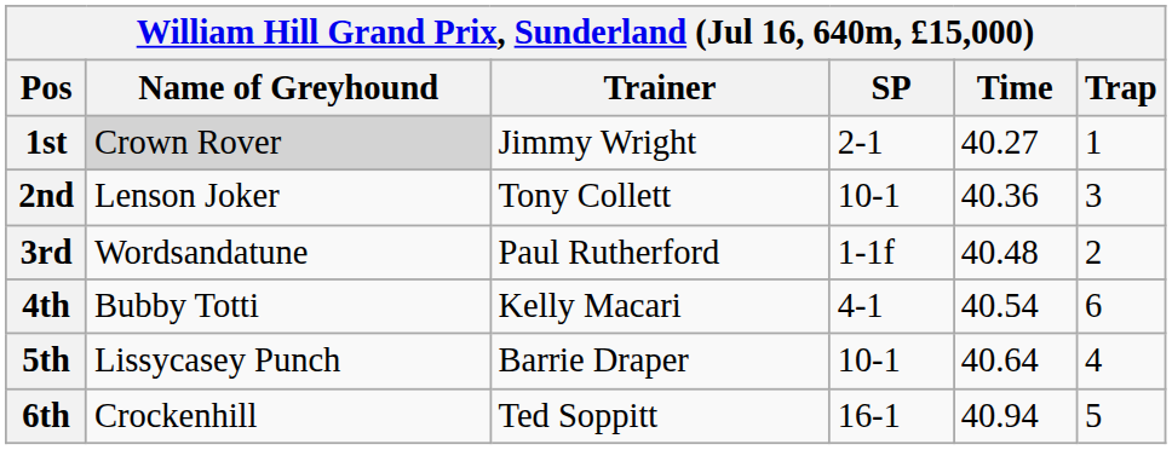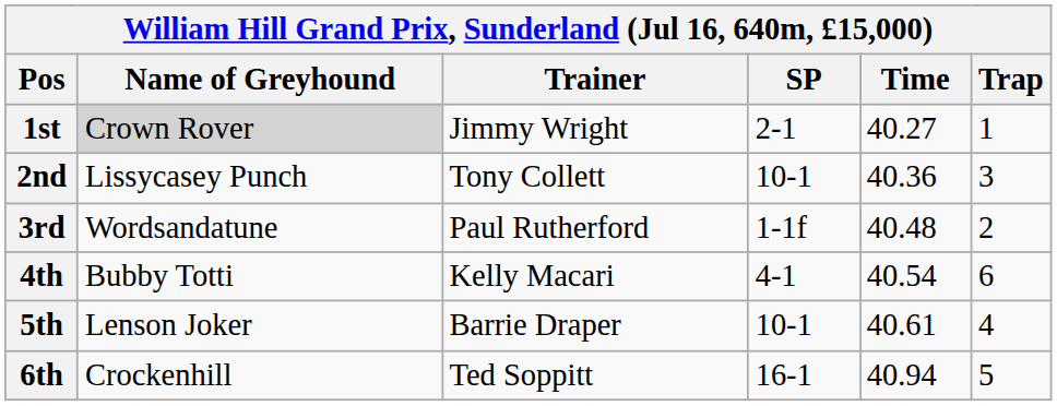2nd | Name of Greyhound: Lenson Joker -> Lissycasey Punch
5th | Name of Greyhound: Lissycasey Punch -> Lenson Joker
5th | Time: 40.64 -> 40.61
